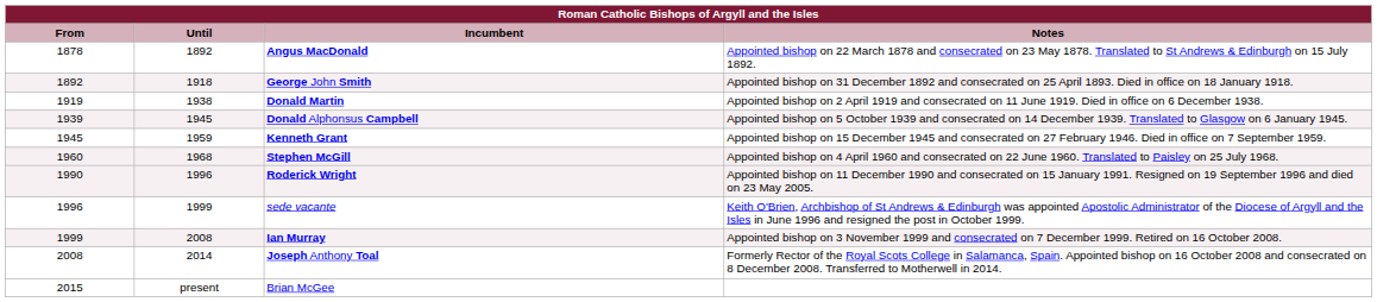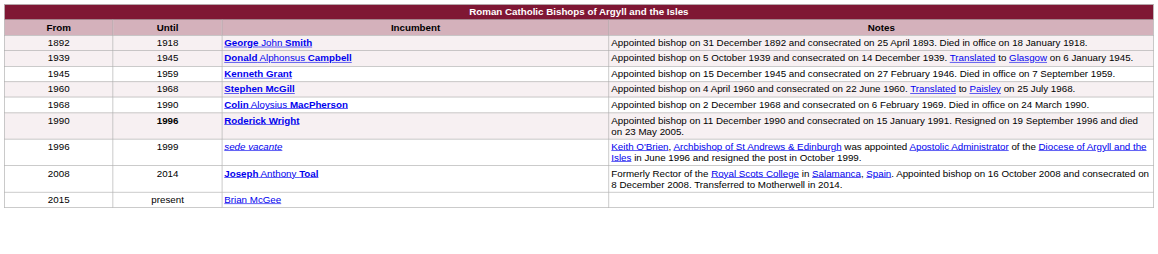- row: 1878 | 1892 | Angus MacDonald | Appointed bishop on 22 March 1878 and consecrated on 23 May 1878. Translated to St Andrews & Edinburgh on 15 July 1892.
- row: 1919 | 1938 | Donald Martin | Appointed bishop on 2 April 1919 and consecrated on 11 June 1919. Died in office on 6 December 1938.
+ row: 1968 | 1990 | Colin Aloysius MacPherson | Appointed bishop on 2 December 1968 and consecrated on 6 February 1969. Died in office on 24 March 1990.
Roderick Wright | Until: normal -> bold
- row: 1999 | 2008 | Ian Murray | Appointed bishop on 3 November 1999 and consecrated on 7 December 1999. Retired on 16 October 2008.
